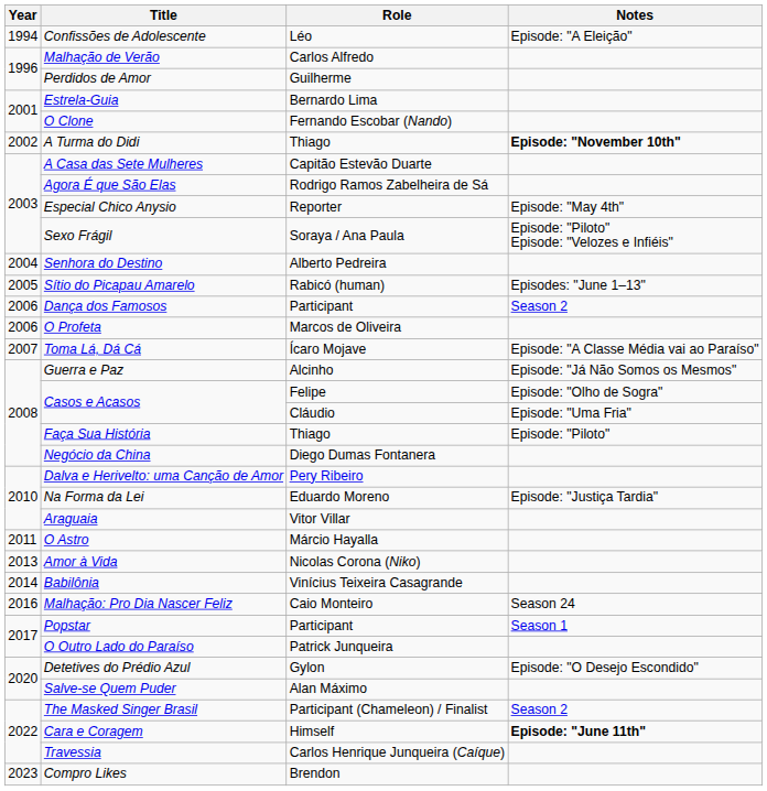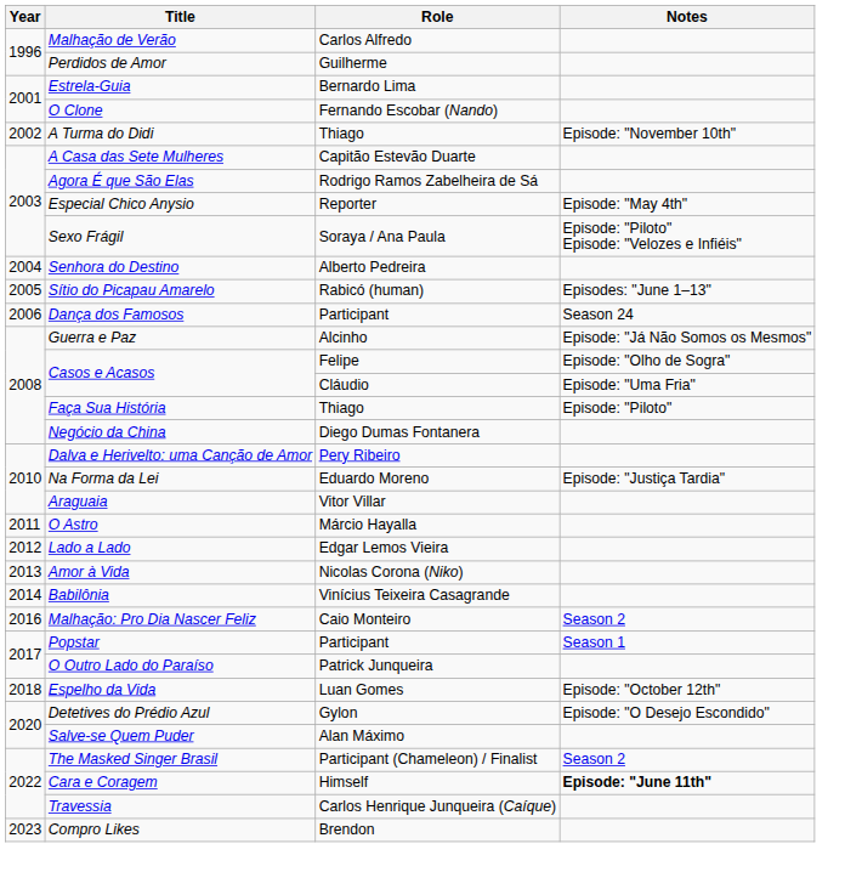- row: 1994 | Confissões de Adolescente | Léo | Episode: "A Eleição"
A Turma do Didi | Notes: bold -> normal
Dança dos Famosos | Notes: Season 2 -> Season 24
- row: 2006 | O Profeta | Marcos de Oliveira
- row: 2007 | Toma Lá, Dá Cá | Ícaro Mojave | Episode: "A Classe Média vai ao Paraíso"
+ row: 2012 | Lado a Lado | Edgar Lemos Vieira
Malhação: Pro Dia Nascer Feliz | Notes: Season 24 -> Season 2
+ row: 2018 | Espelho da Vida | Luan Gomes | Episode: "October 12th"
